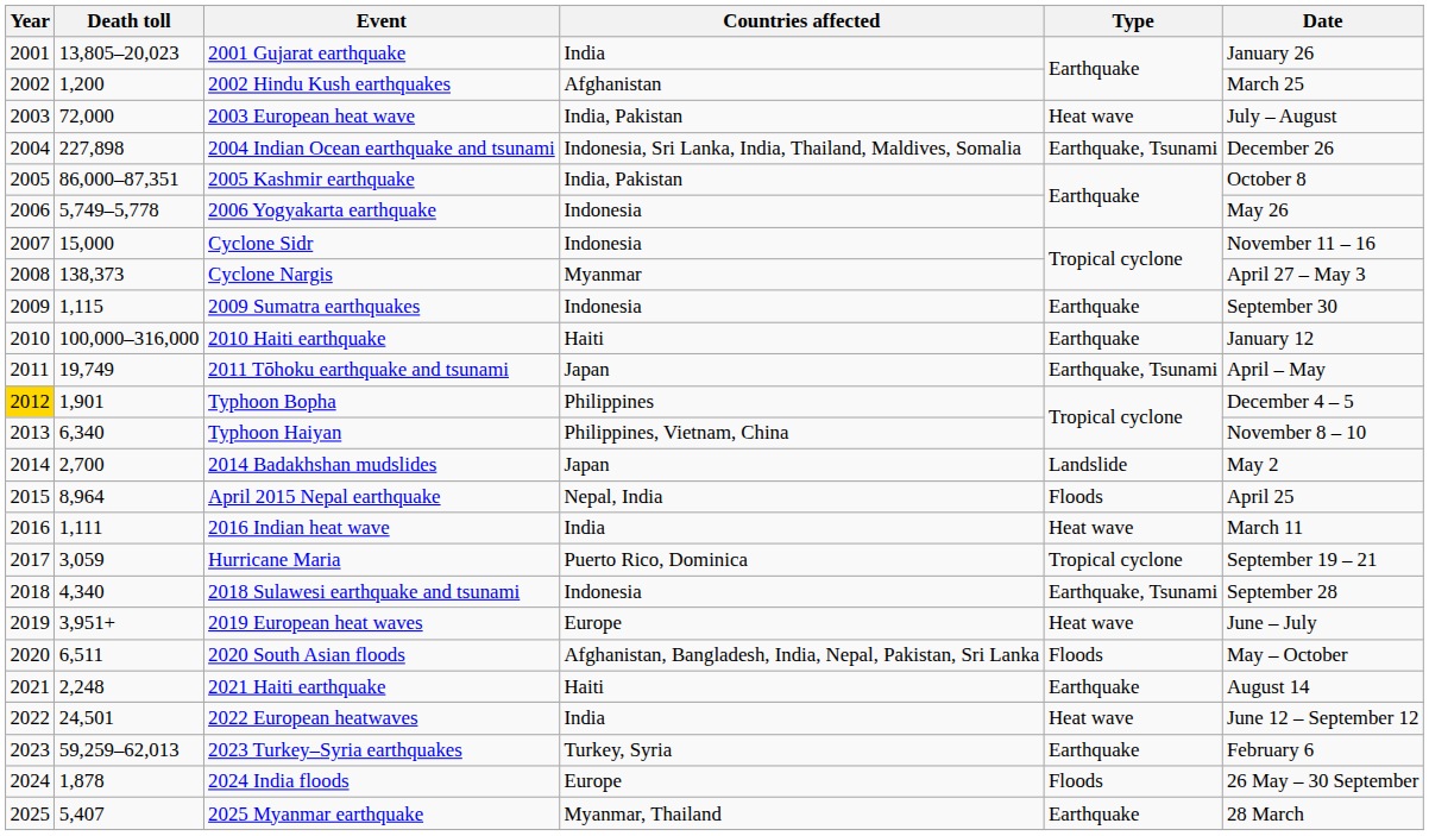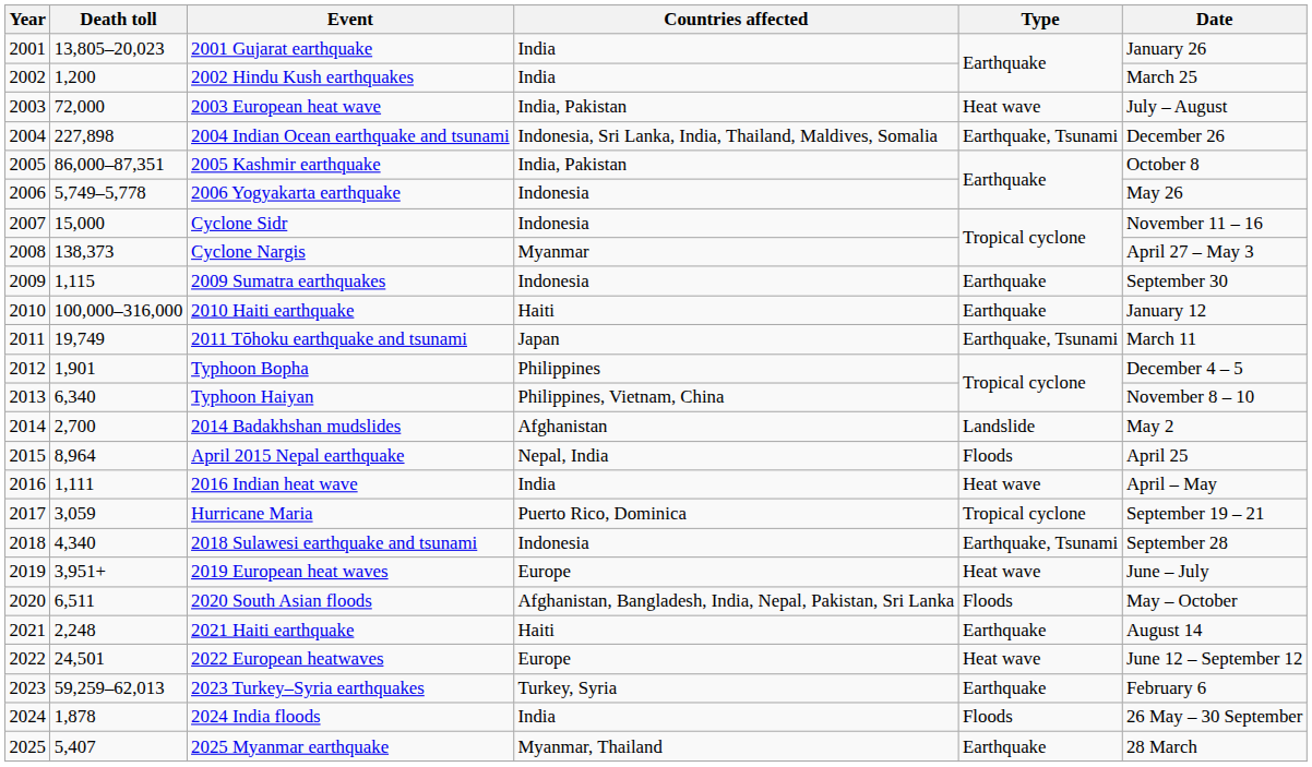2002 Hindu Kush earthquakes | Countries affected: Afghanistan -> India
2011 Tōhoku earthquake and tsunami | Date: April – May -> March 11
Typhoon Bopha | Year: gold background -> no background
2014 Badakhshan mudslides | Countries affected: Japan -> Afghanistan
2016 Indian heat wave | Date: March 11 -> April – May
2022 European heatwaves | Countries affected: India -> Europe
2024 India floods | Countries affected: Europe -> India
